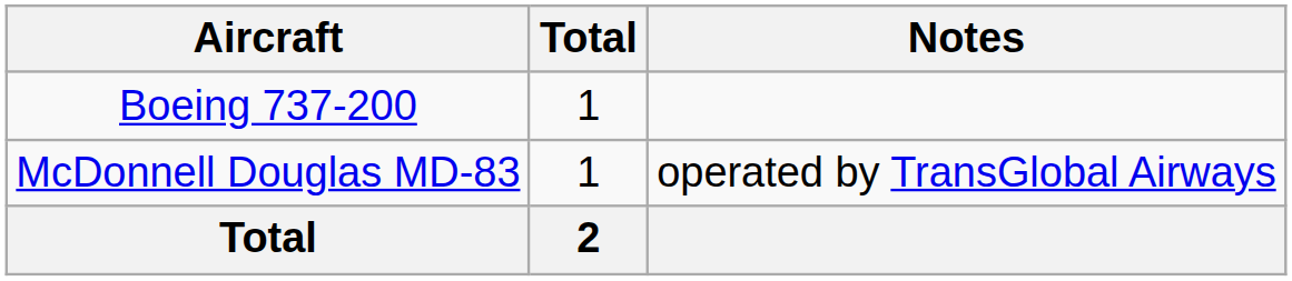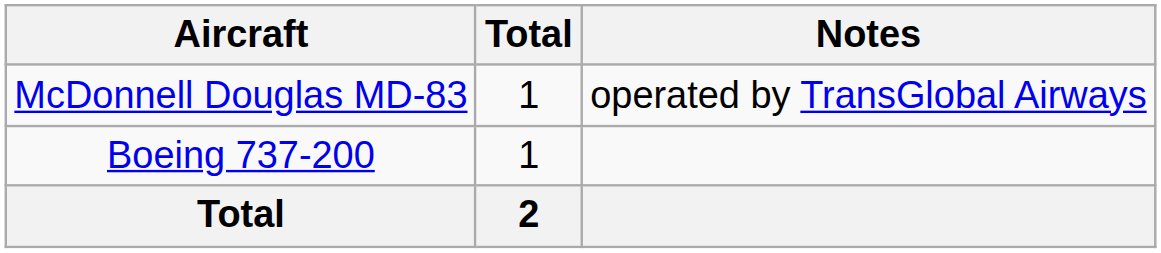rows swapped: Boeing 737-200 <-> McDonnell Douglas MD-83
